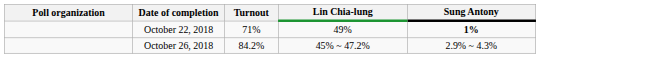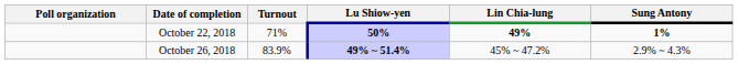+ column: Lu Shiow-yen | 50% | 49% ~ 51.4%
October 22, 2018 | Lin Chia-lung: normal -> bold
October 26, 2018 | Turnout: 84.2% -> 83.9%
